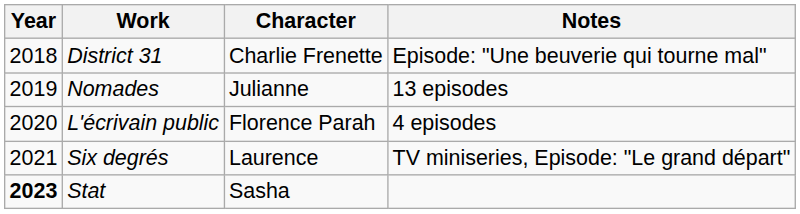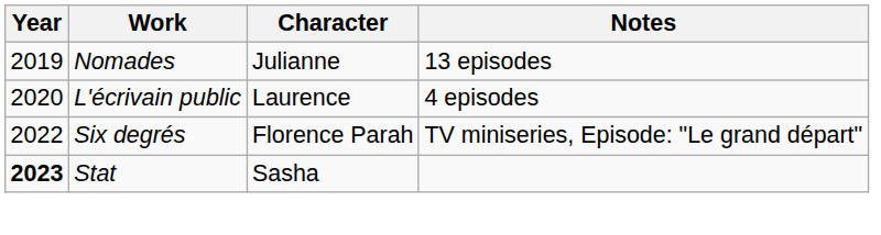- row: 2018 | District 31 | Charlie Frenette | Episode: "Une beuverie qui tourne mal"
L'écrivain public | Character: Florence Parah -> Laurence
Six degrés | Year: 2021 -> 2022
Six degrés | Character: Laurence -> Florence Parah
